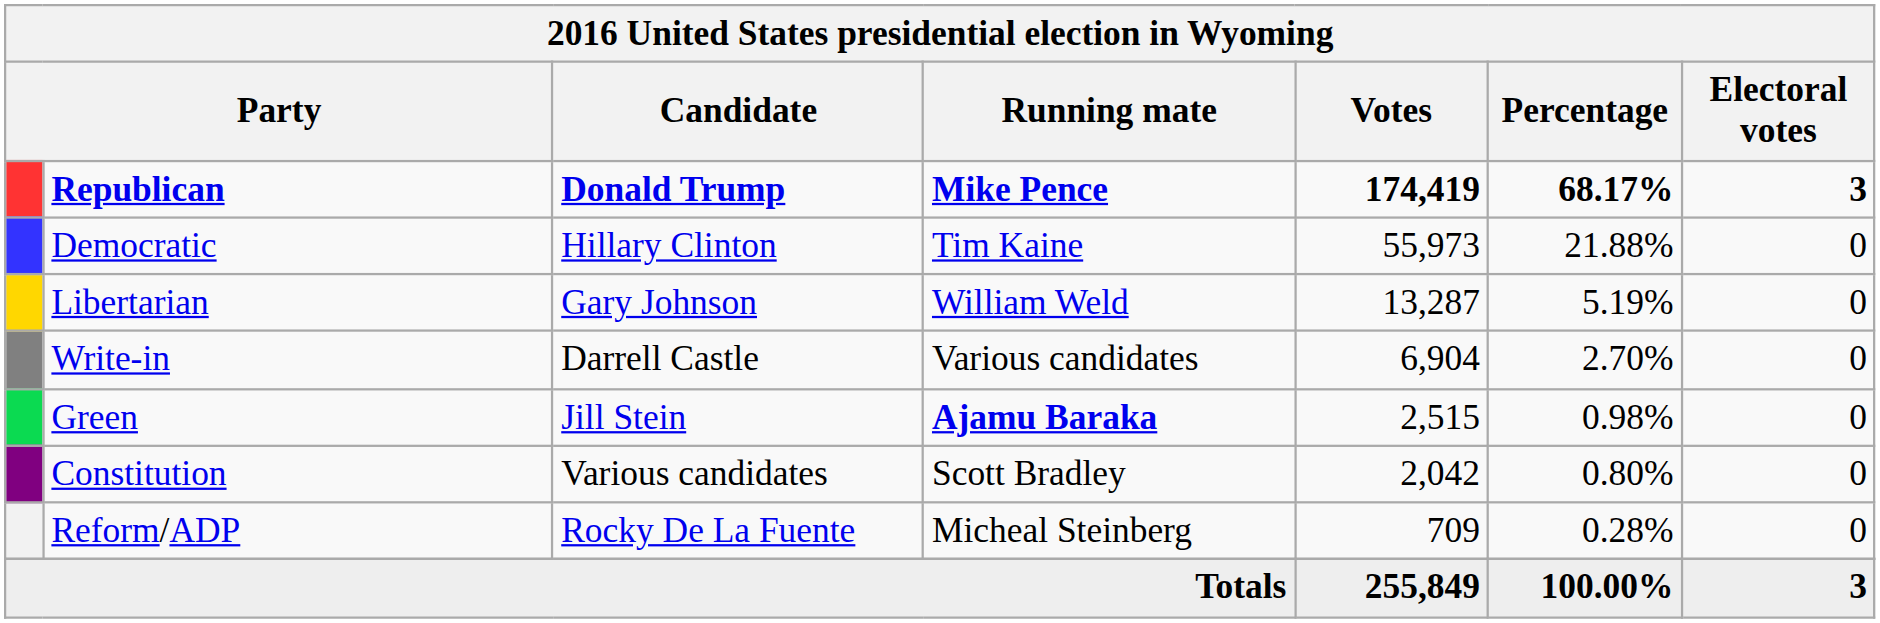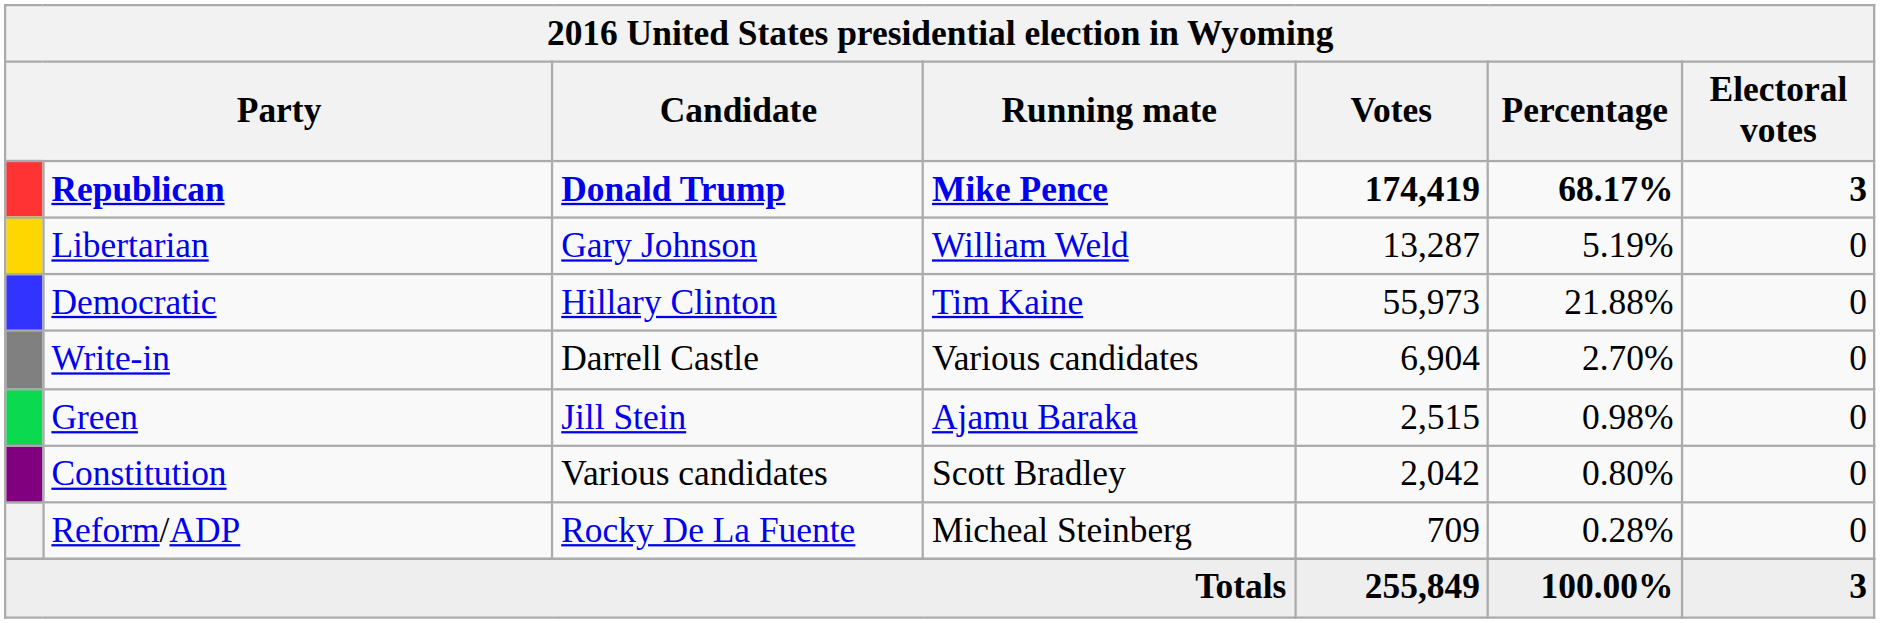rows swapped: Democratic <-> Libertarian
Green | Running mate: bold -> normal
